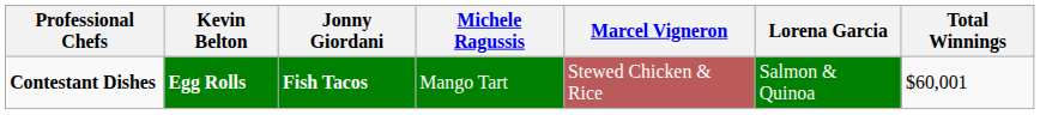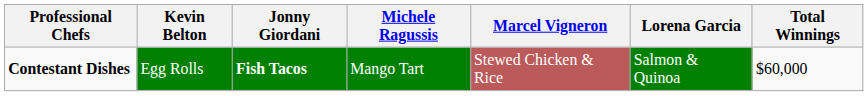Contestant Dishes | Kevin Belton: bold -> normal
Contestant Dishes | Total Winnings: $60,001 -> $60,000
